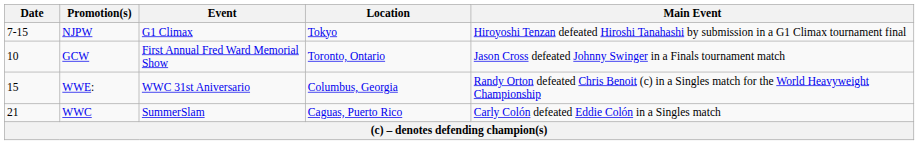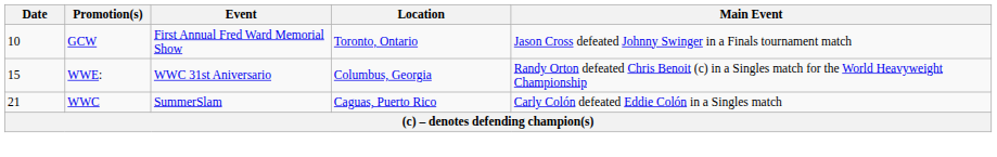- row: 7-15 | NJPW | G1 Climax | Tokyo | Hiroyoshi Tenzan defeated Hiroshi Tanahashi by submission in a G1 Climax tournament final
